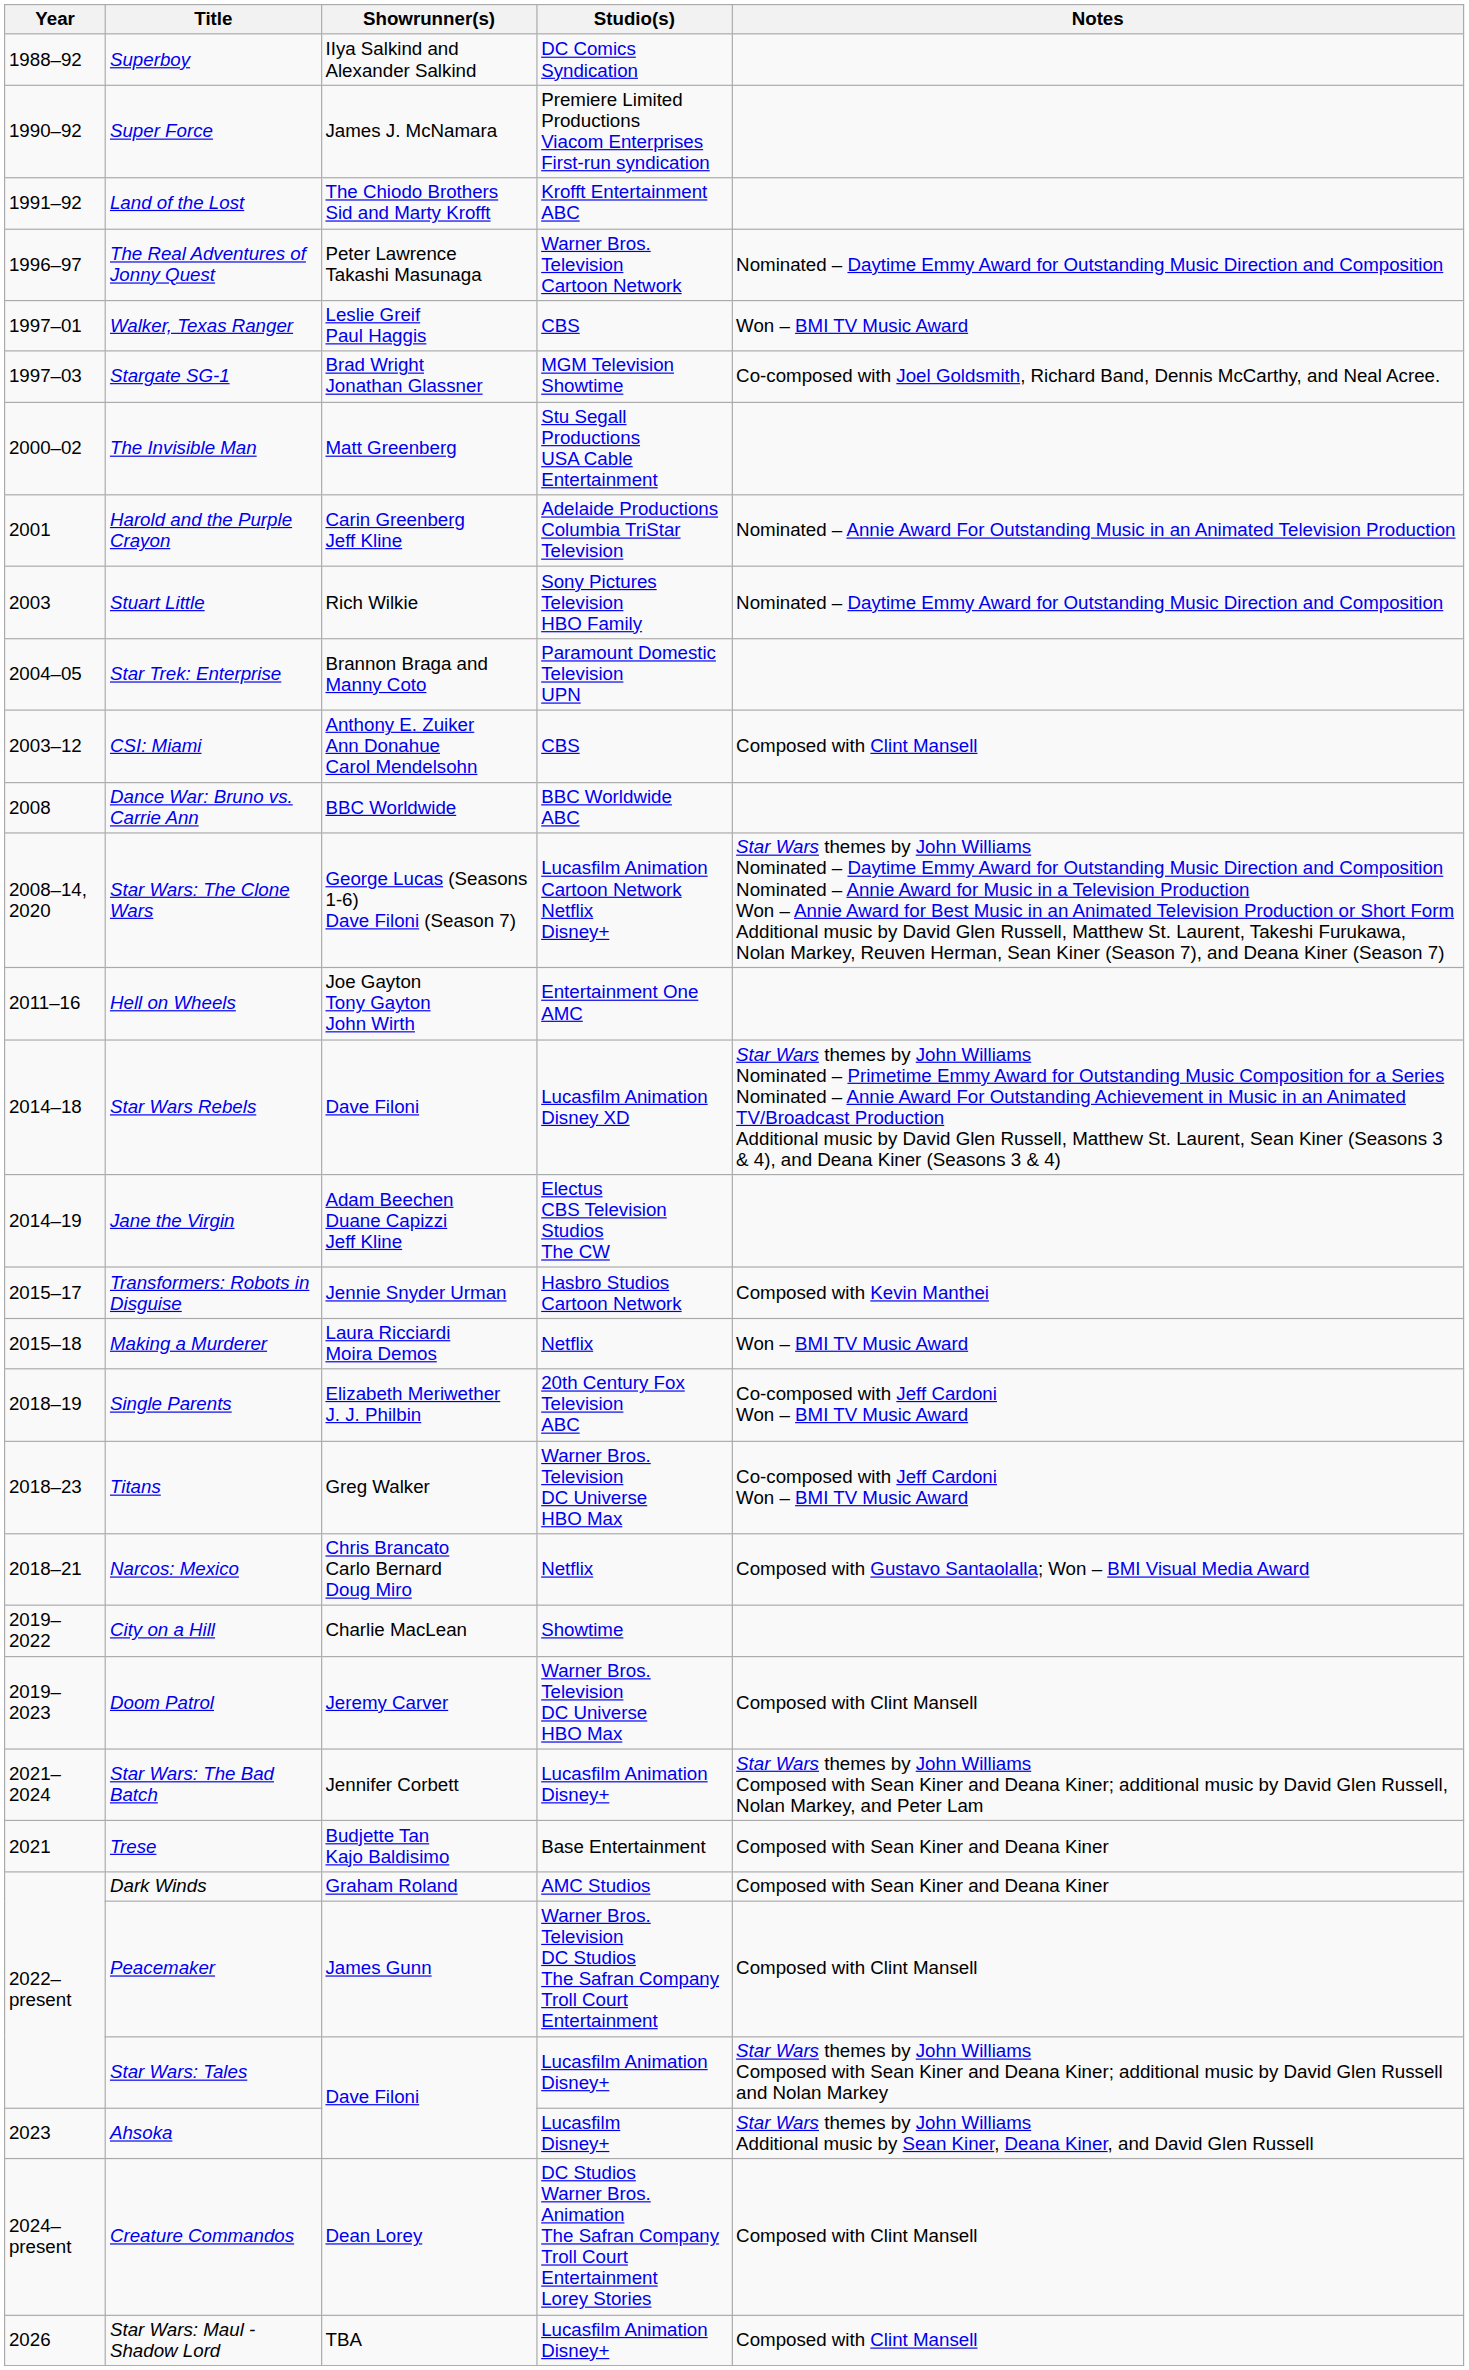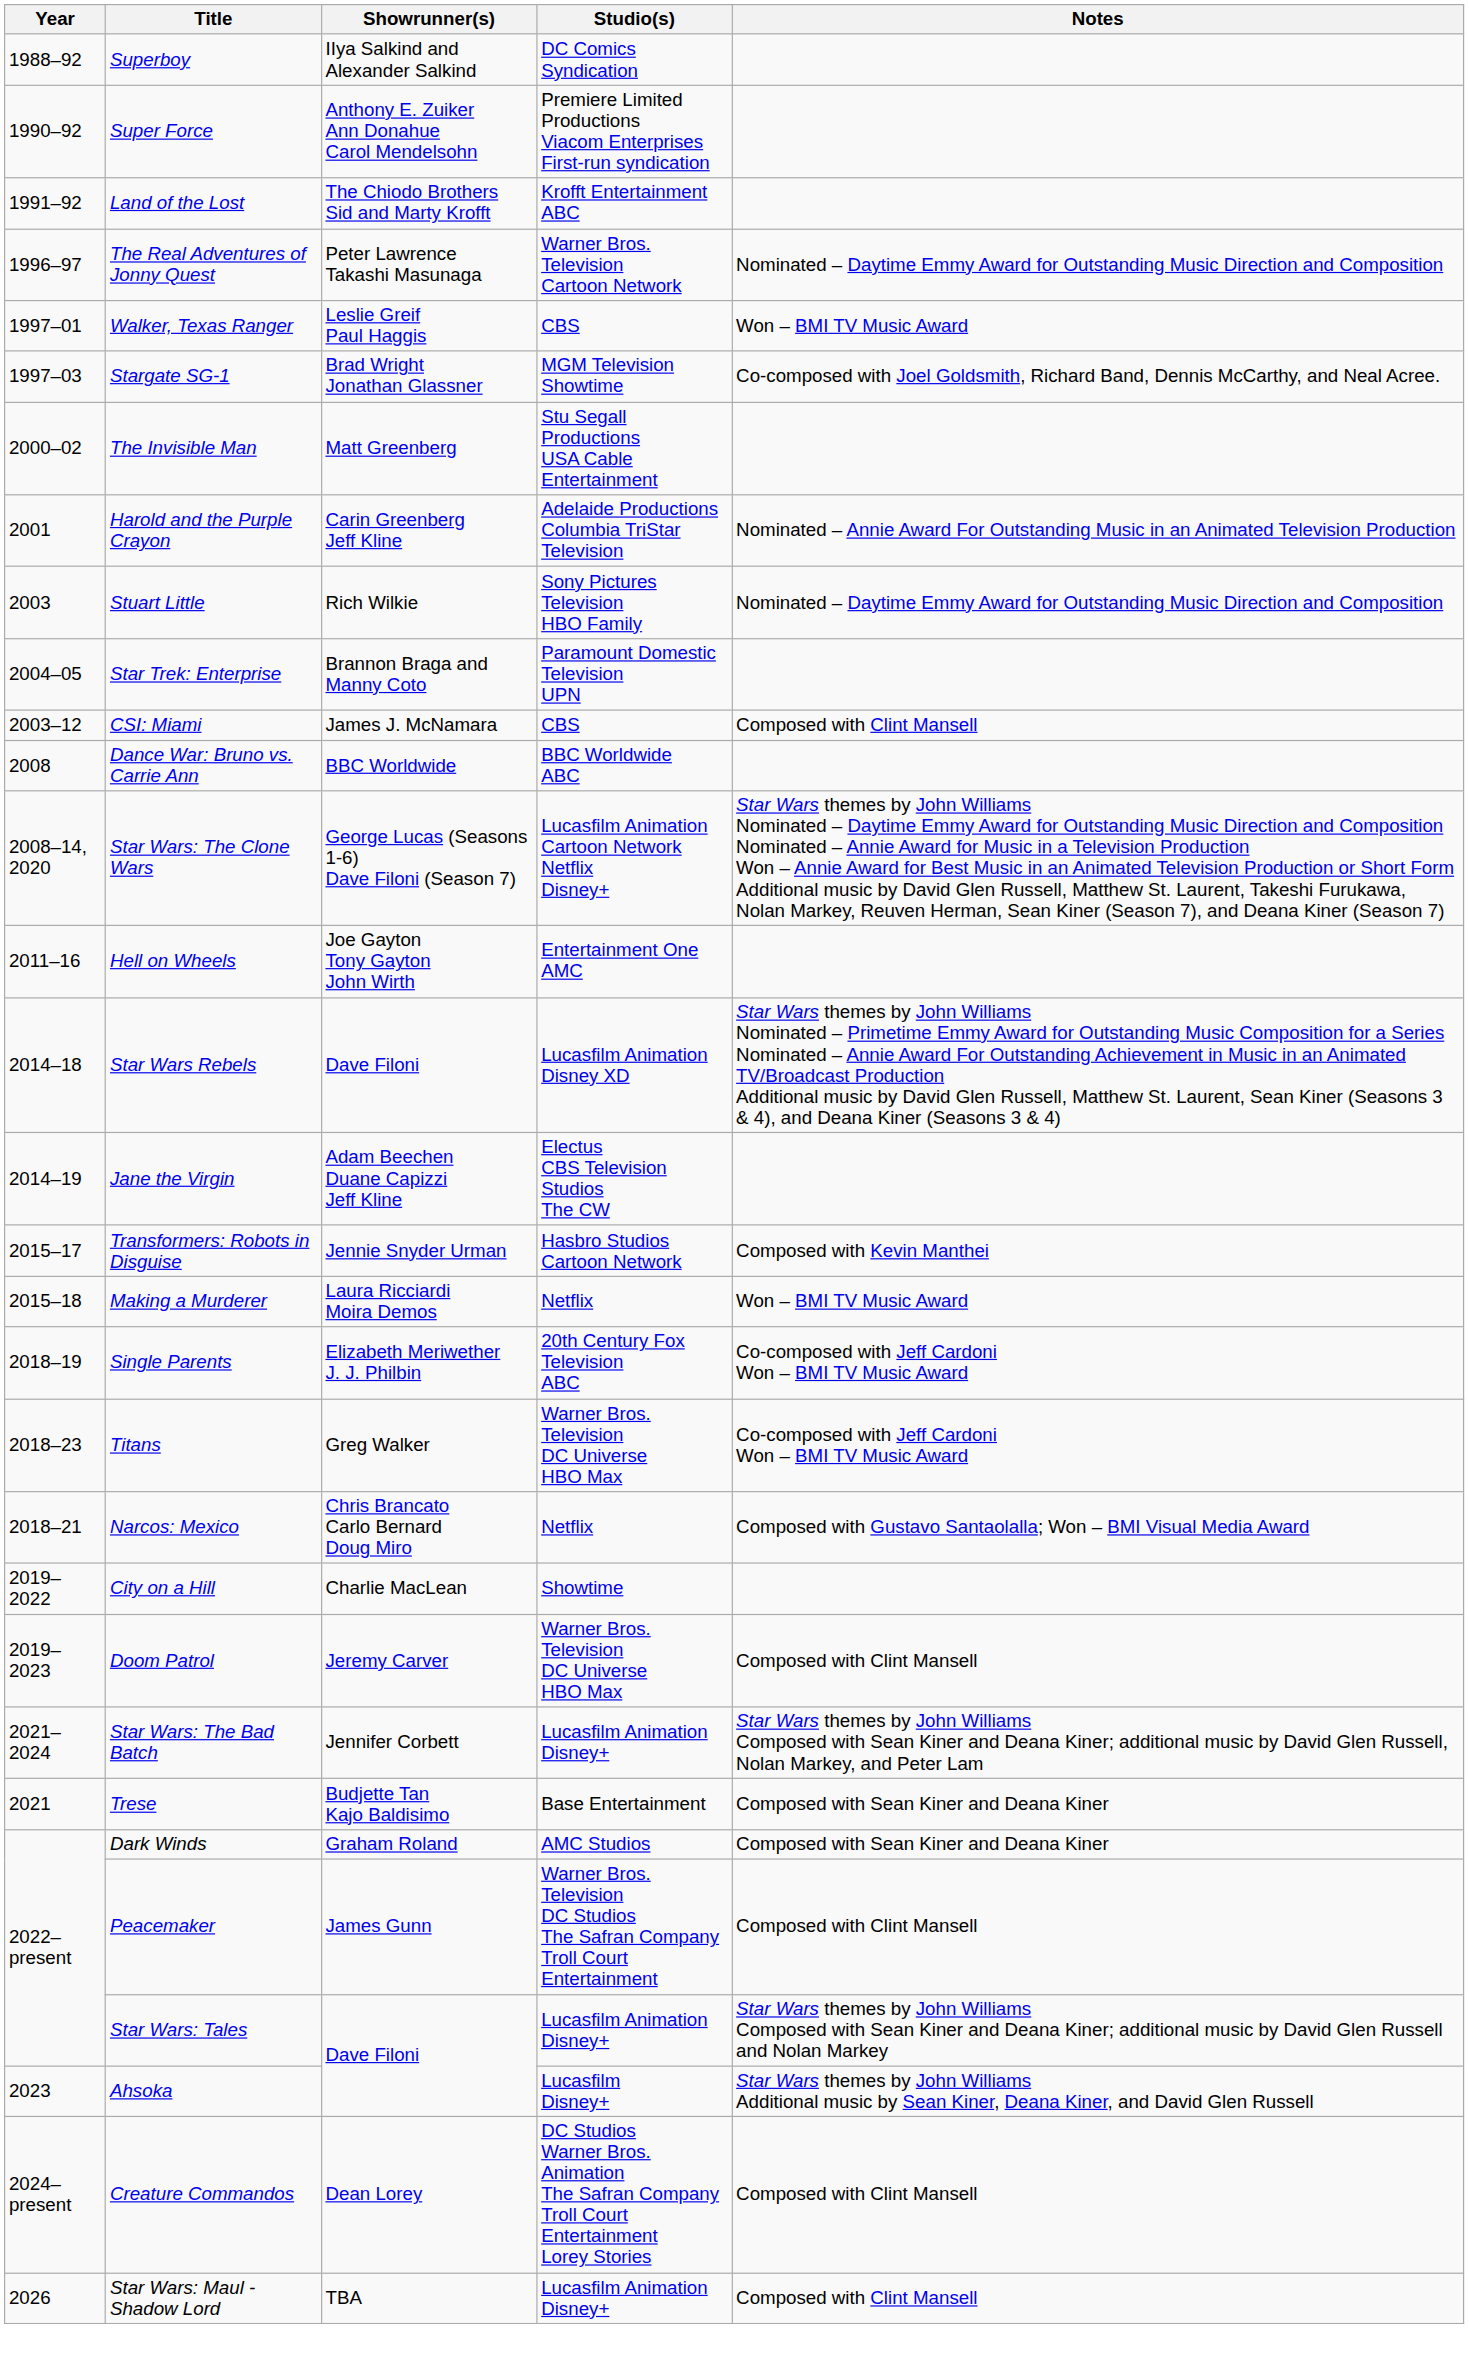Super Force | Showrunner(s): James J. McNamara -> Anthony E. Zuiker Ann Donahue Carol Mendelsohn
CSI: Miami | Showrunner(s): Anthony E. Zuiker Ann Donahue Carol Mendelsohn -> James J. McNamara
